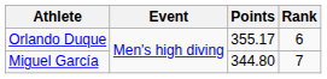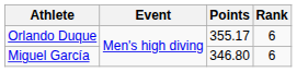Miguel García | Points: 344.80 -> 346.80
Miguel García | Rank: 7 -> 6
